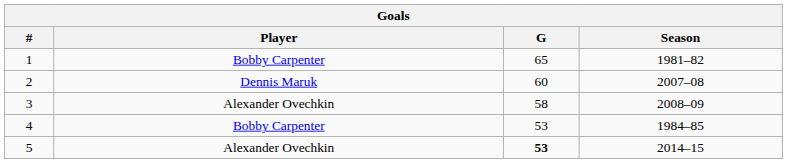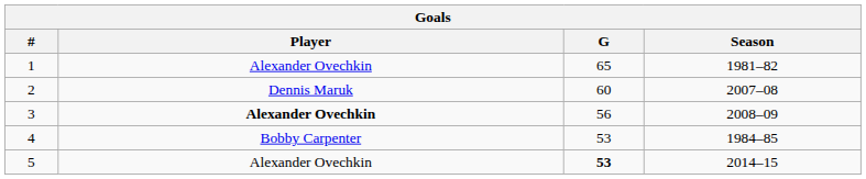1 | Player: Bobby Carpenter -> Alexander Ovechkin
3 | Player: normal -> bold
3 | G: 58 -> 56
